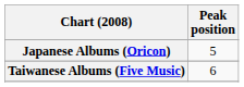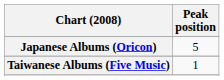Taiwanese Albums (Five Music) | Peak position: 6 -> 1
